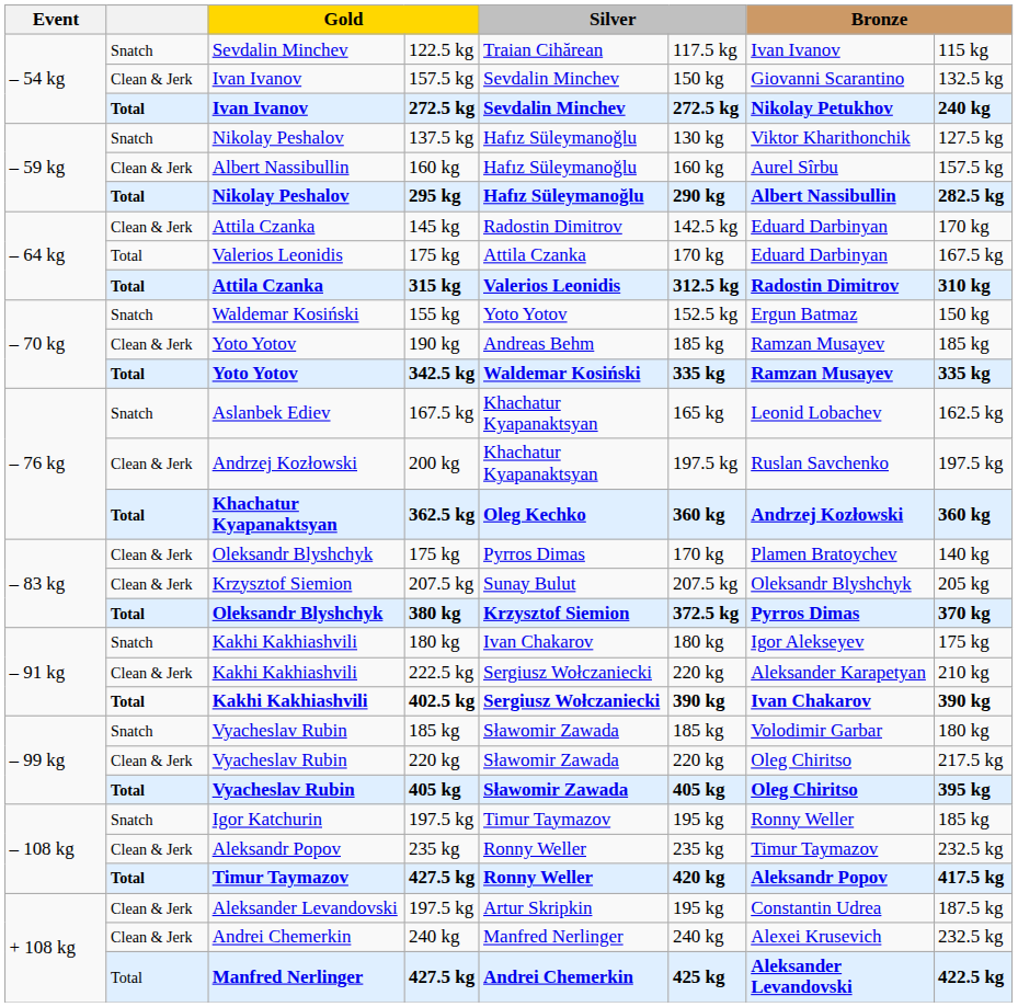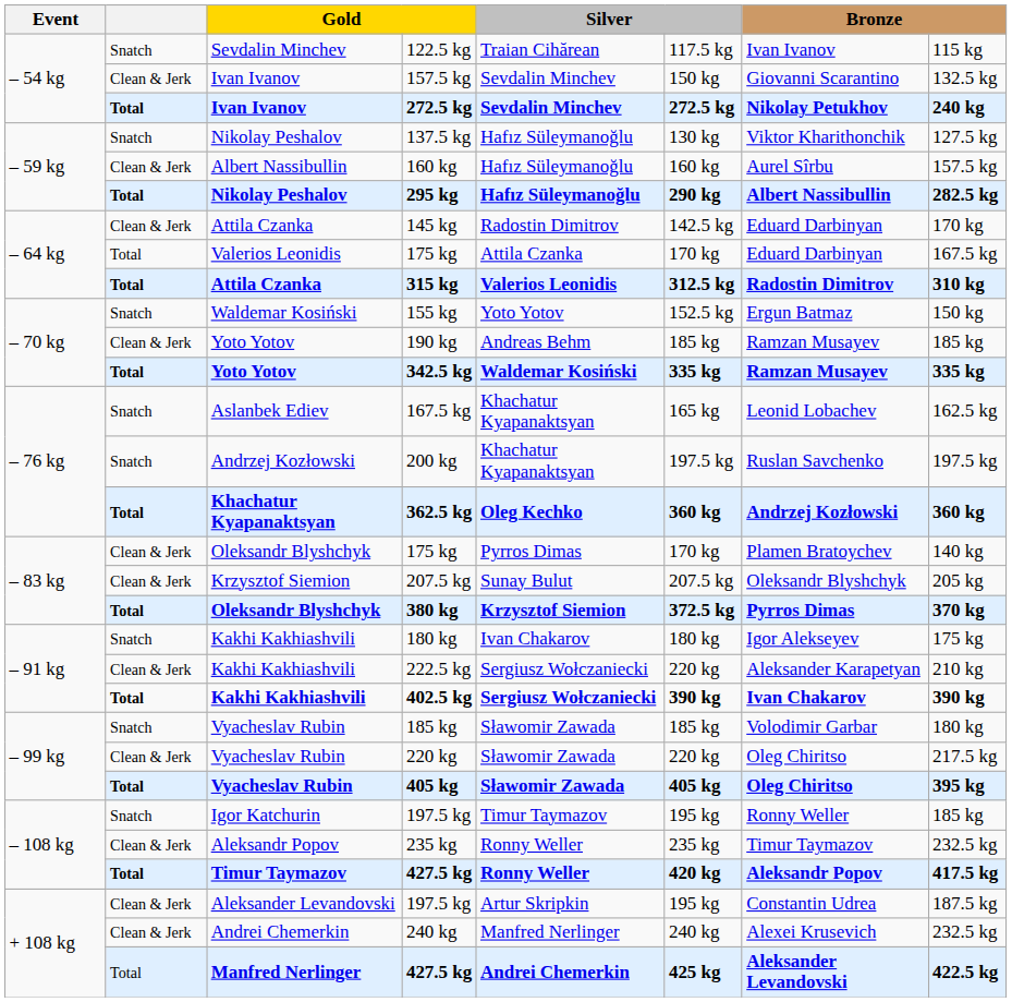200 kg | column 2: Clean & Jerk -> Snatch
